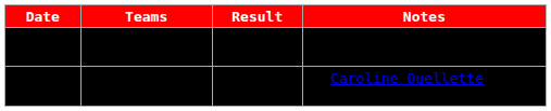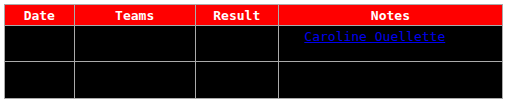rows swapped: Canada vs. Finland <-> USA vs. Sweden
